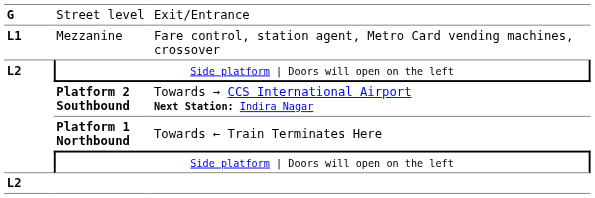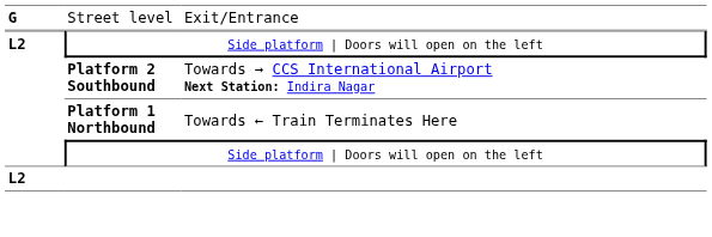- row: L1 | Mezzanine | Fare control, station agent, Metro Card vending machines, crossover
